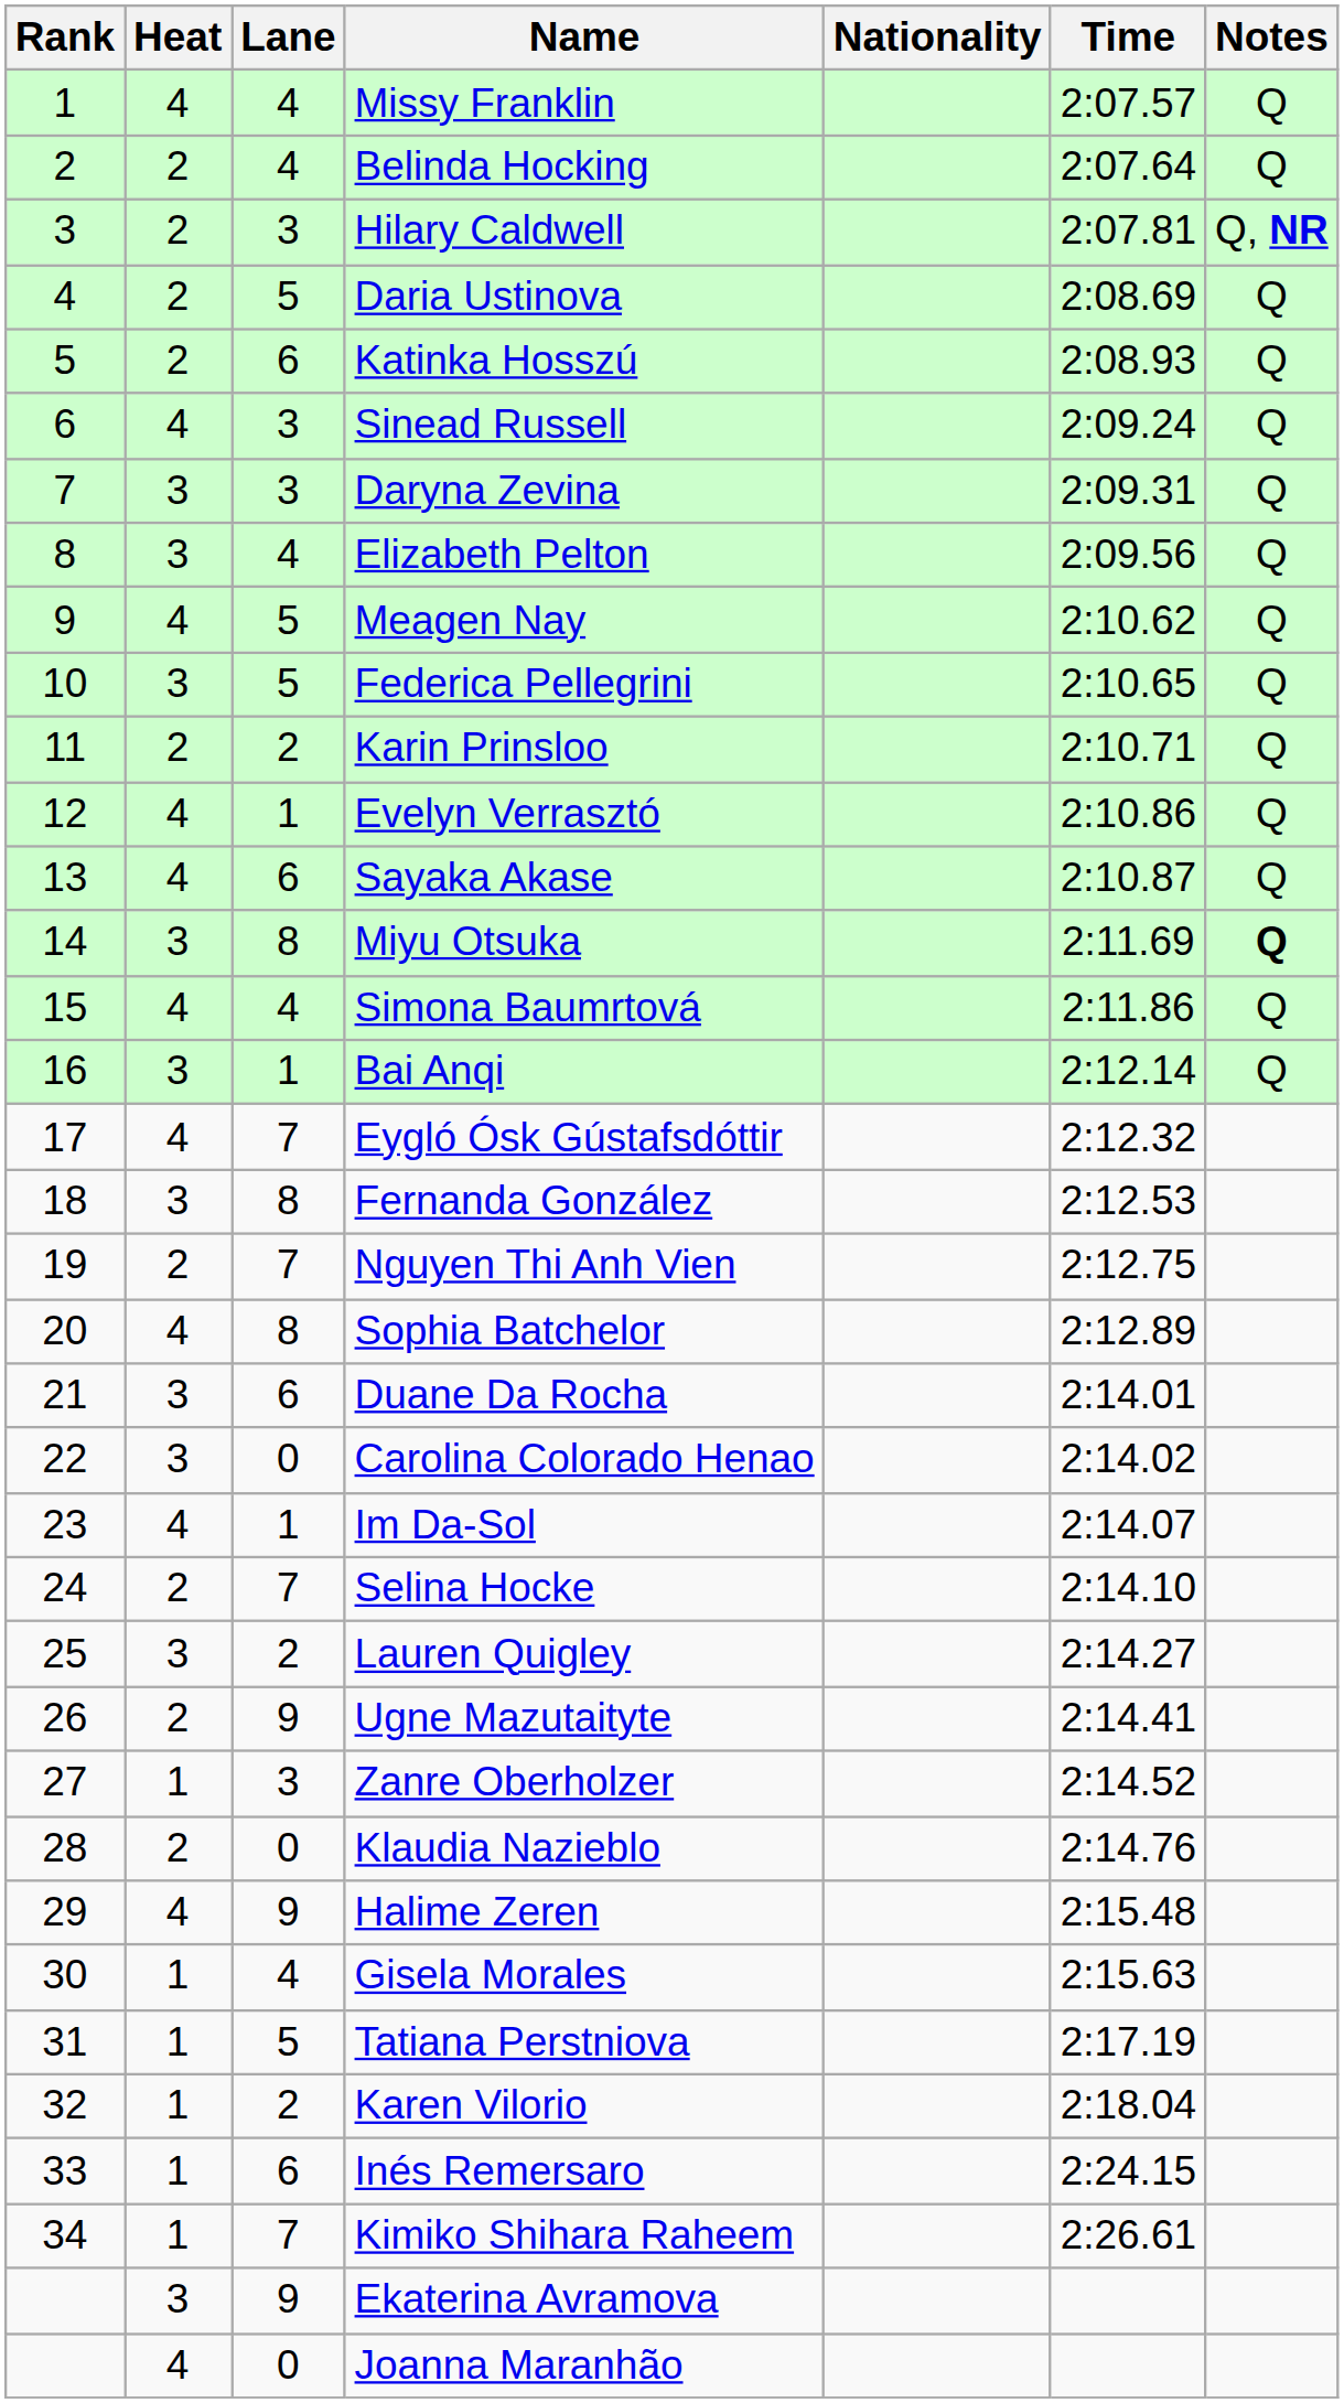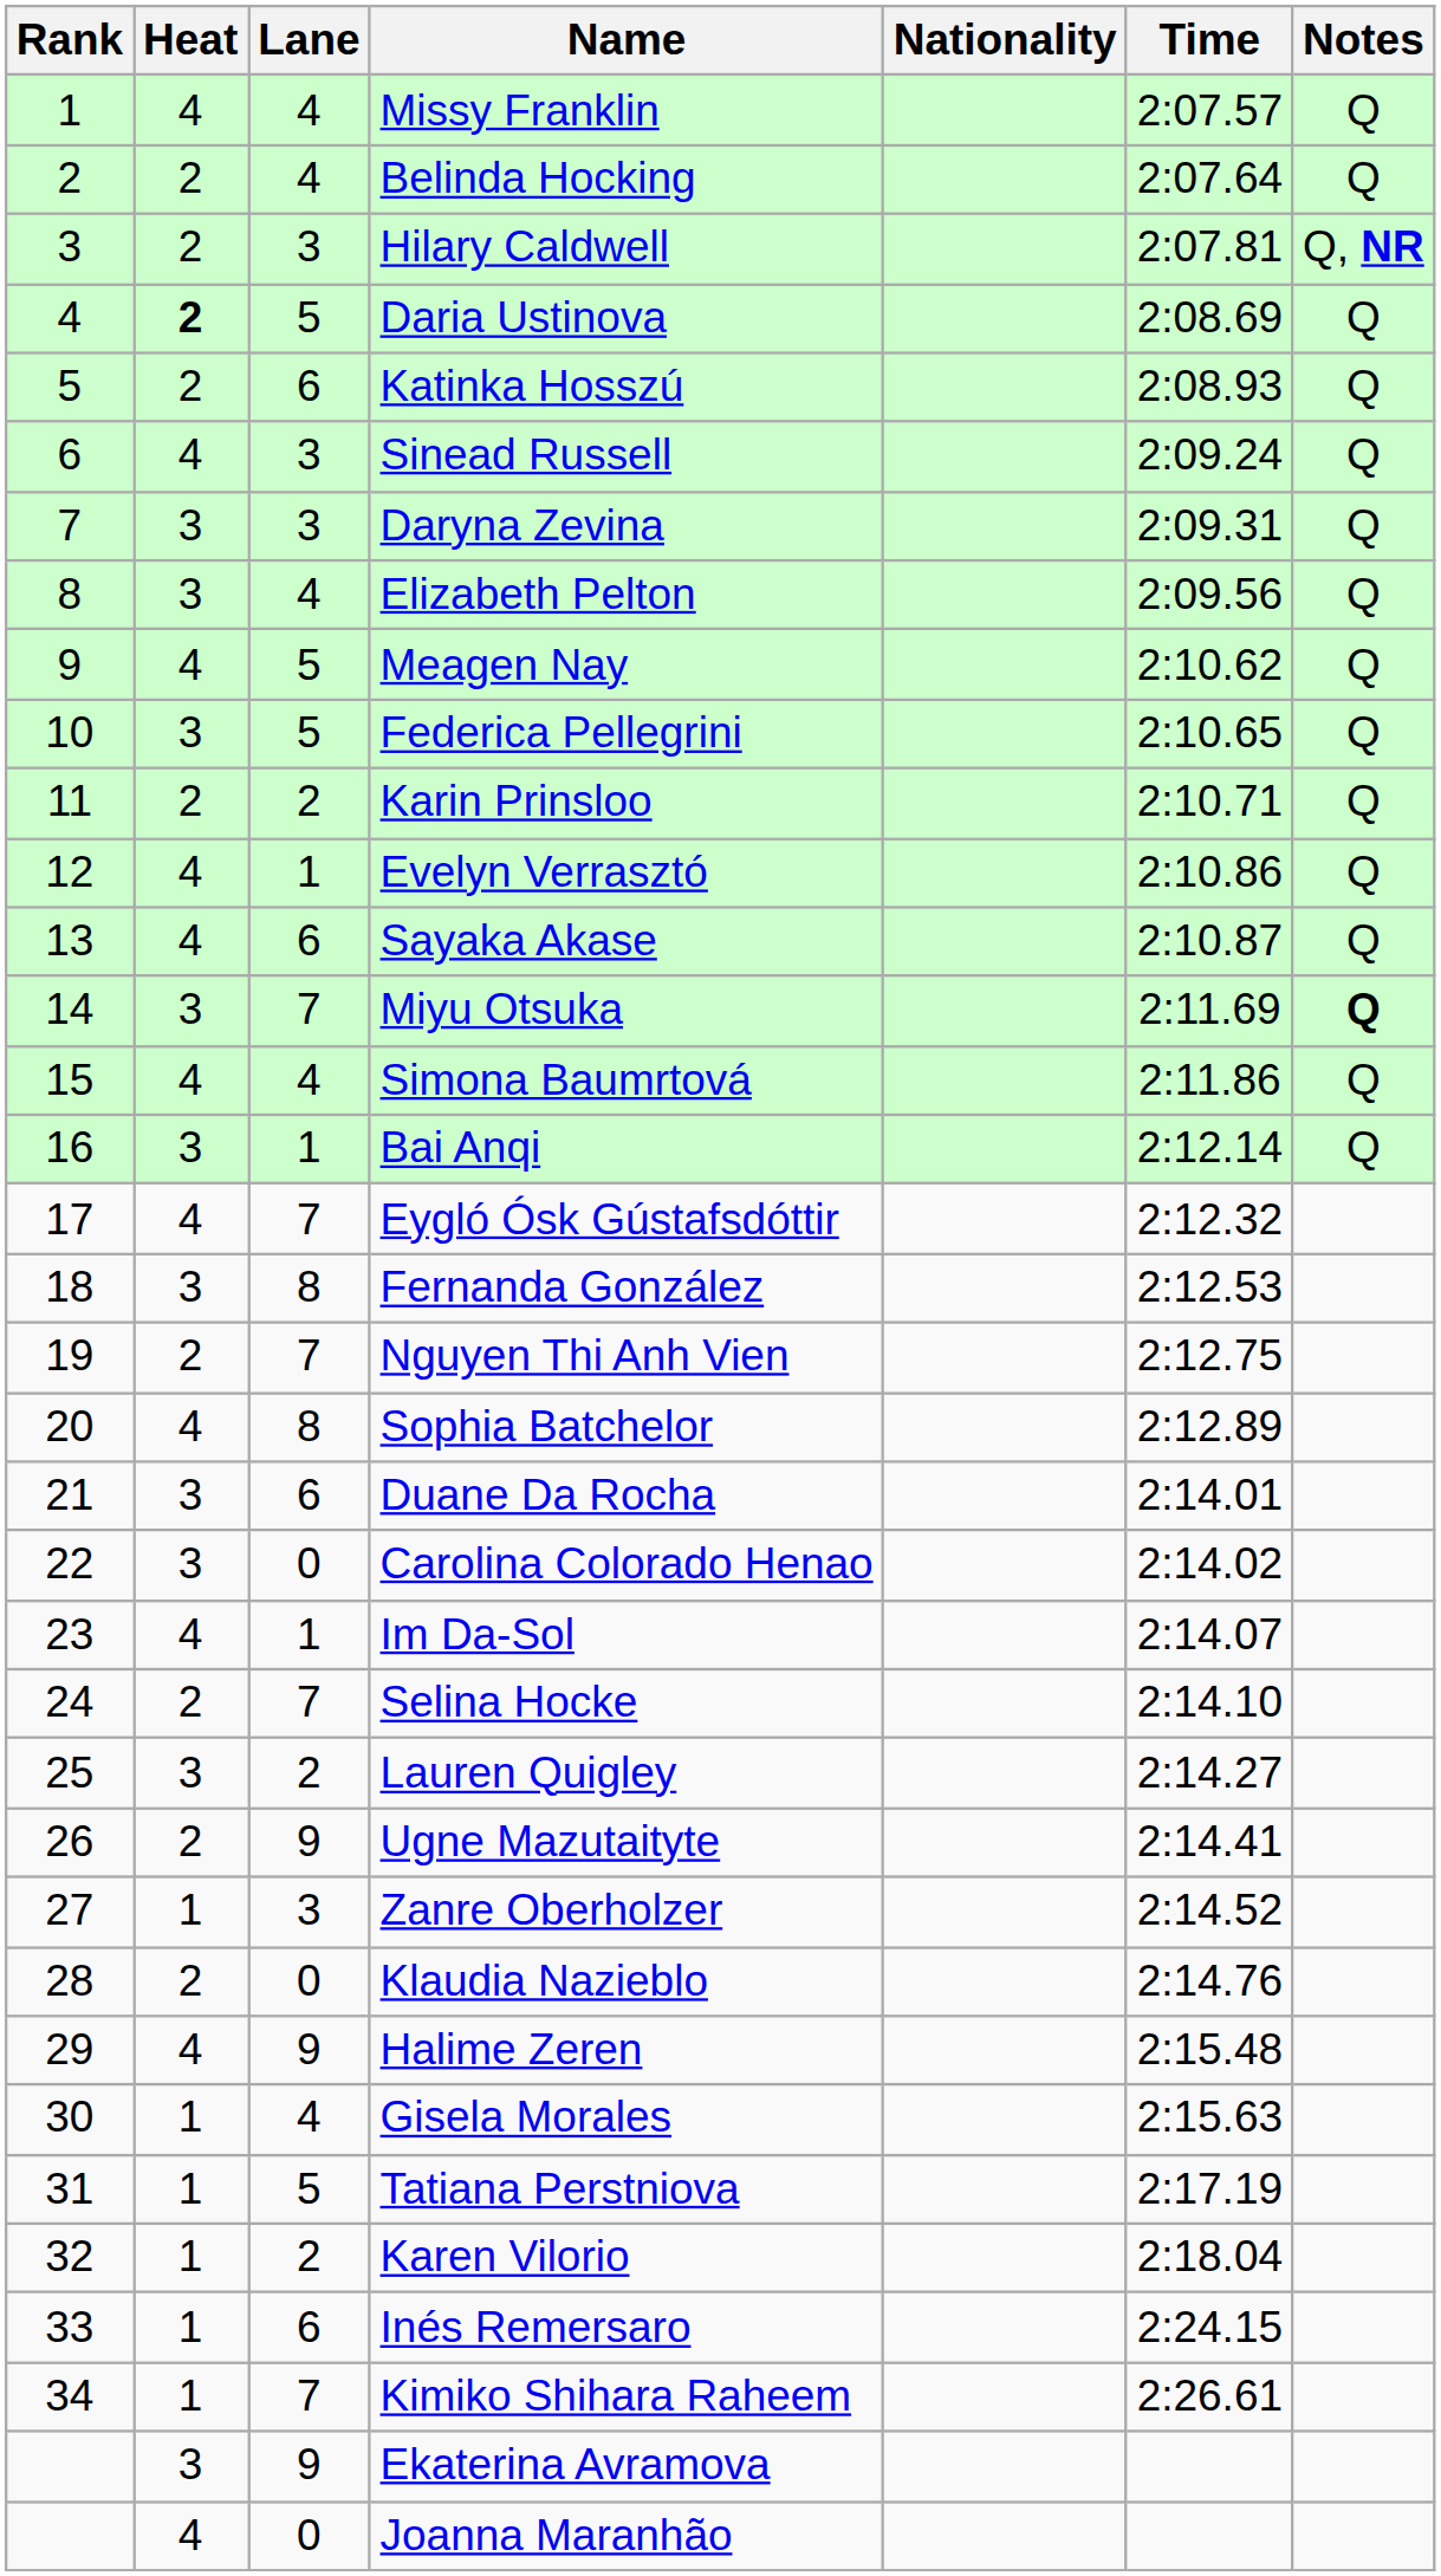Daria Ustinova | Heat: normal -> bold
Miyu Otsuka | Lane: 8 -> 7
